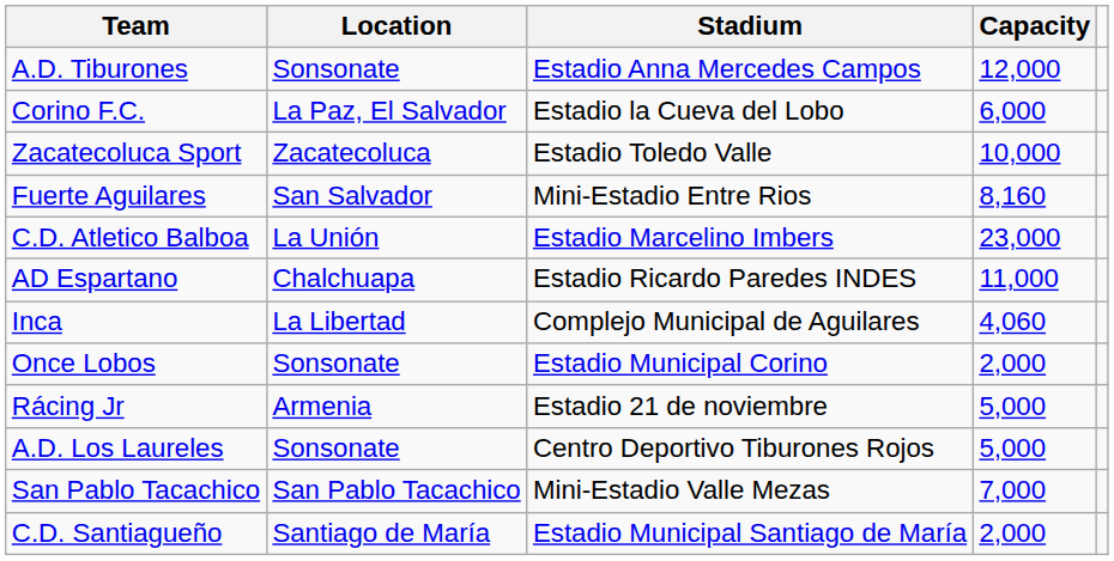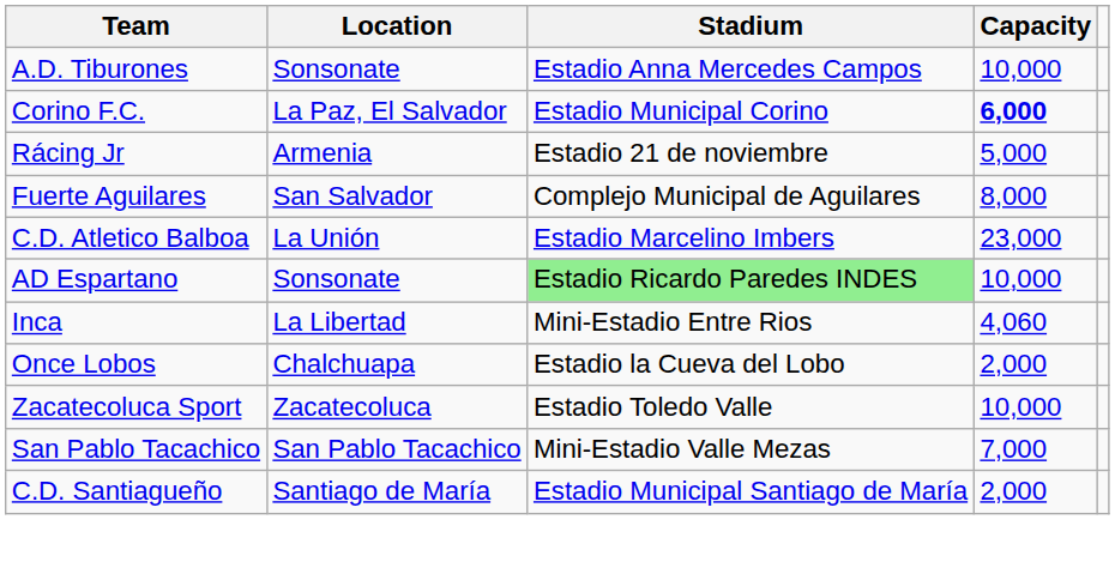A.D. Tiburones | Capacity: 12,000 -> 10,000
Corino F.C. | Stadium: Estadio la Cueva del Lobo -> Estadio Municipal Corino
Corino F.C. | Capacity: normal -> bold
rows swapped: Zacatecoluca Sport <-> Rácing Jr
Fuerte Aguilares | Stadium: Mini-Estadio Entre Rios -> Complejo Municipal de Aguilares
Fuerte Aguilares | Capacity: 8,160 -> 8,000
AD Espartano | Location: Chalchuapa -> Sonsonate
AD Espartano | Stadium: no background -> lightgreen background
AD Espartano | Capacity: 11,000 -> 10,000
Inca | Stadium: Complejo Municipal de Aguilares -> Mini-Estadio Entre Rios
Once Lobos | Location: Sonsonate -> Chalchuapa
Once Lobos | Stadium: Estadio Municipal Corino -> Estadio la Cueva del Lobo
- row: A.D. Los Laureles | Sonsonate | Centro Deportivo Tiburones Rojos | 5,000
